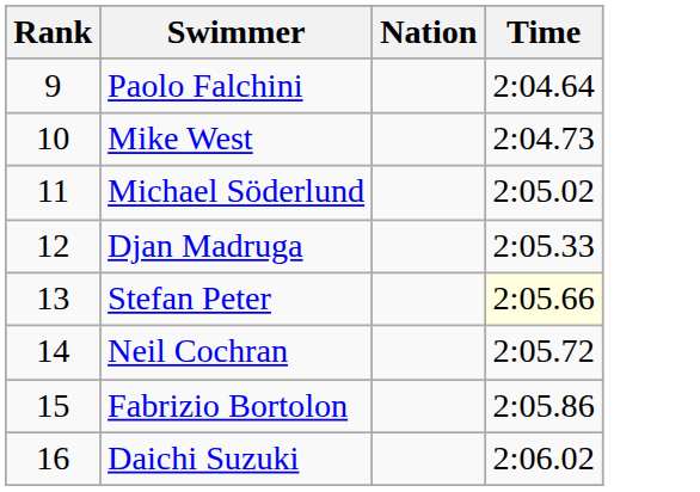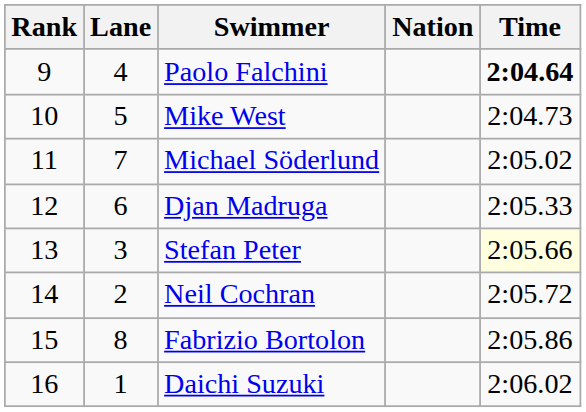+ column: Lane | 4 | 5 | 7 | 6 | 3 | 2 | 8 | 1
Paolo Falchini | Time: normal -> bold
